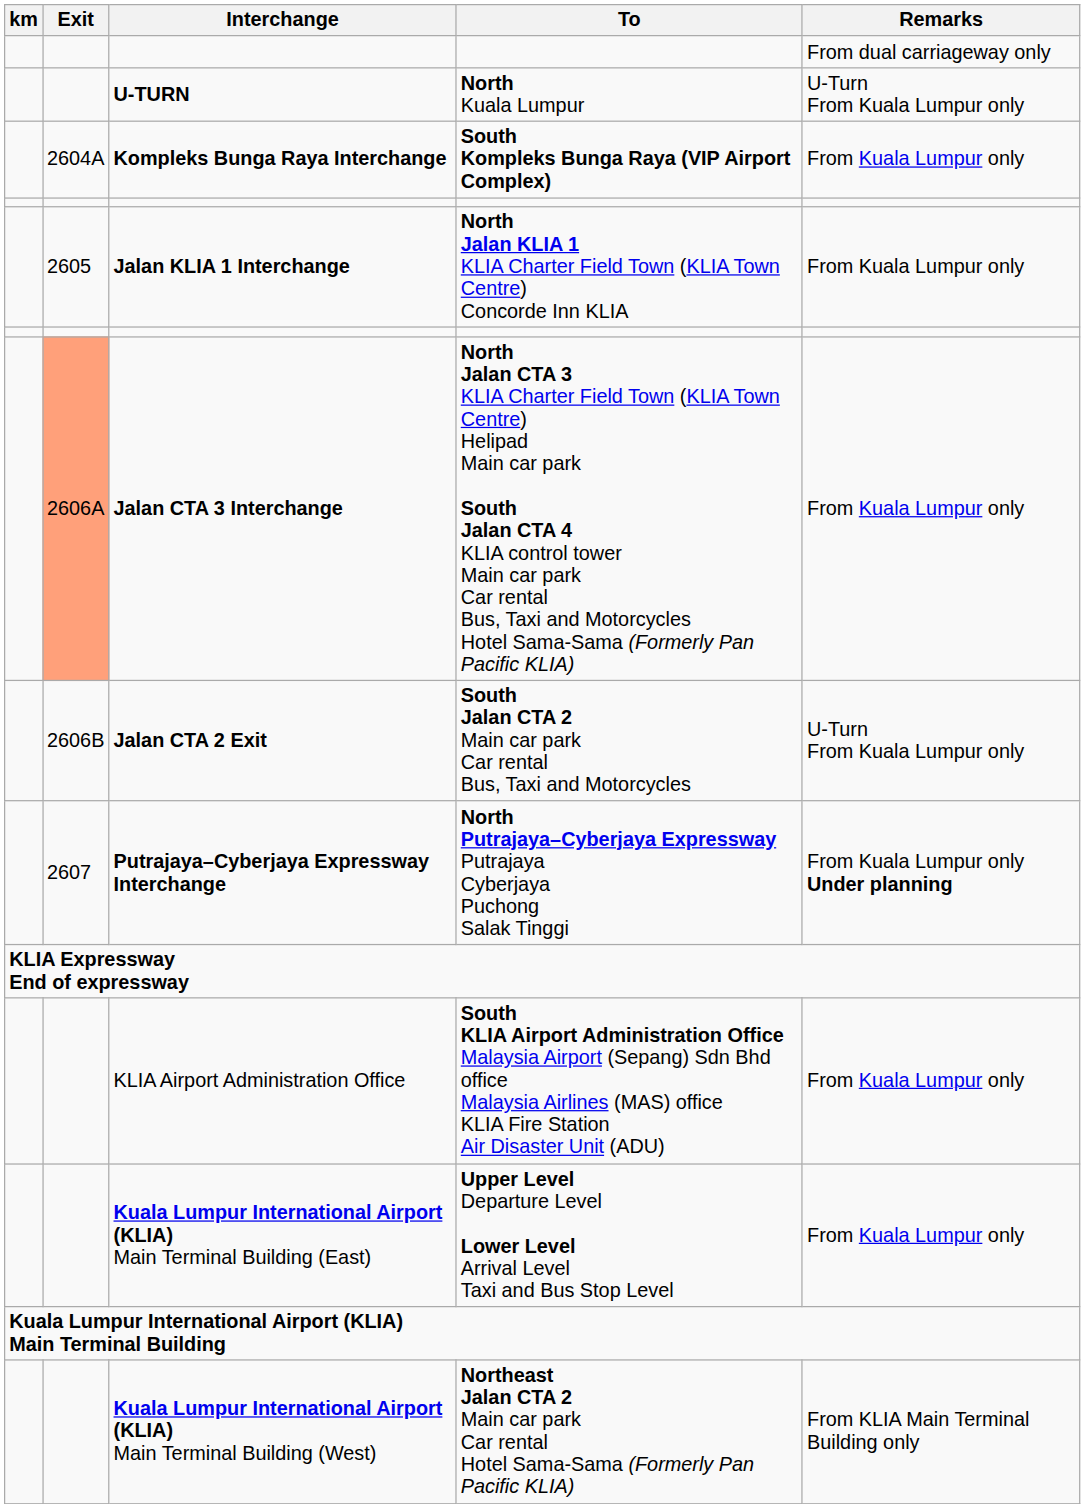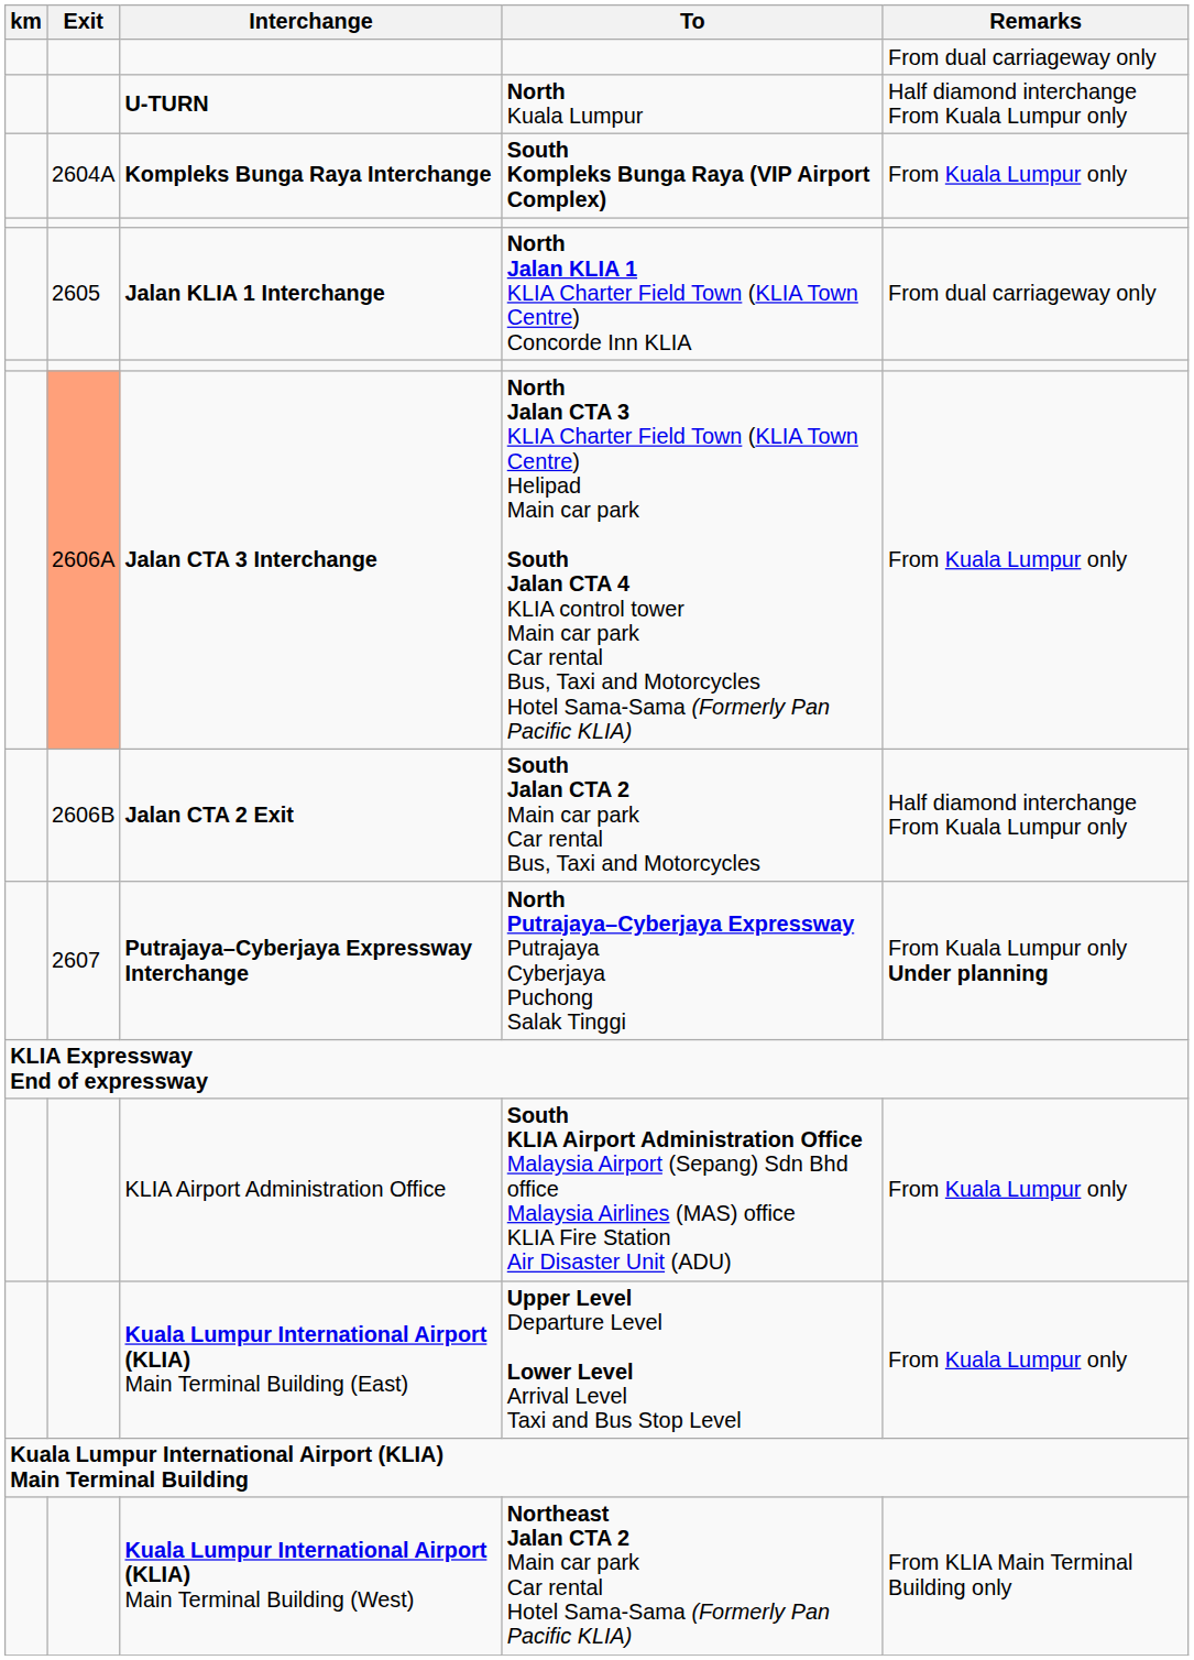U-TURN | Remarks: U-Turn From Kuala Lumpur only -> Half diamond interchange From Kuala Lumpur only
Jalan KLIA 1 Interchange | Remarks: From Kuala Lumpur only -> From dual carriageway only
Jalan CTA 2 Exit | Remarks: U-Turn From Kuala Lumpur only -> Half diamond interchange From Kuala Lumpur only
